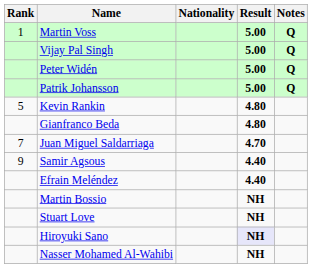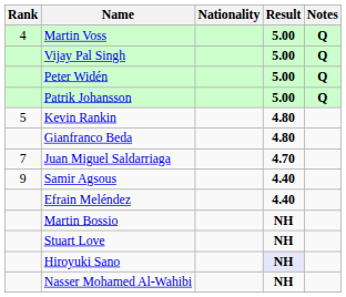Martin Voss | Rank: 1 -> 4
